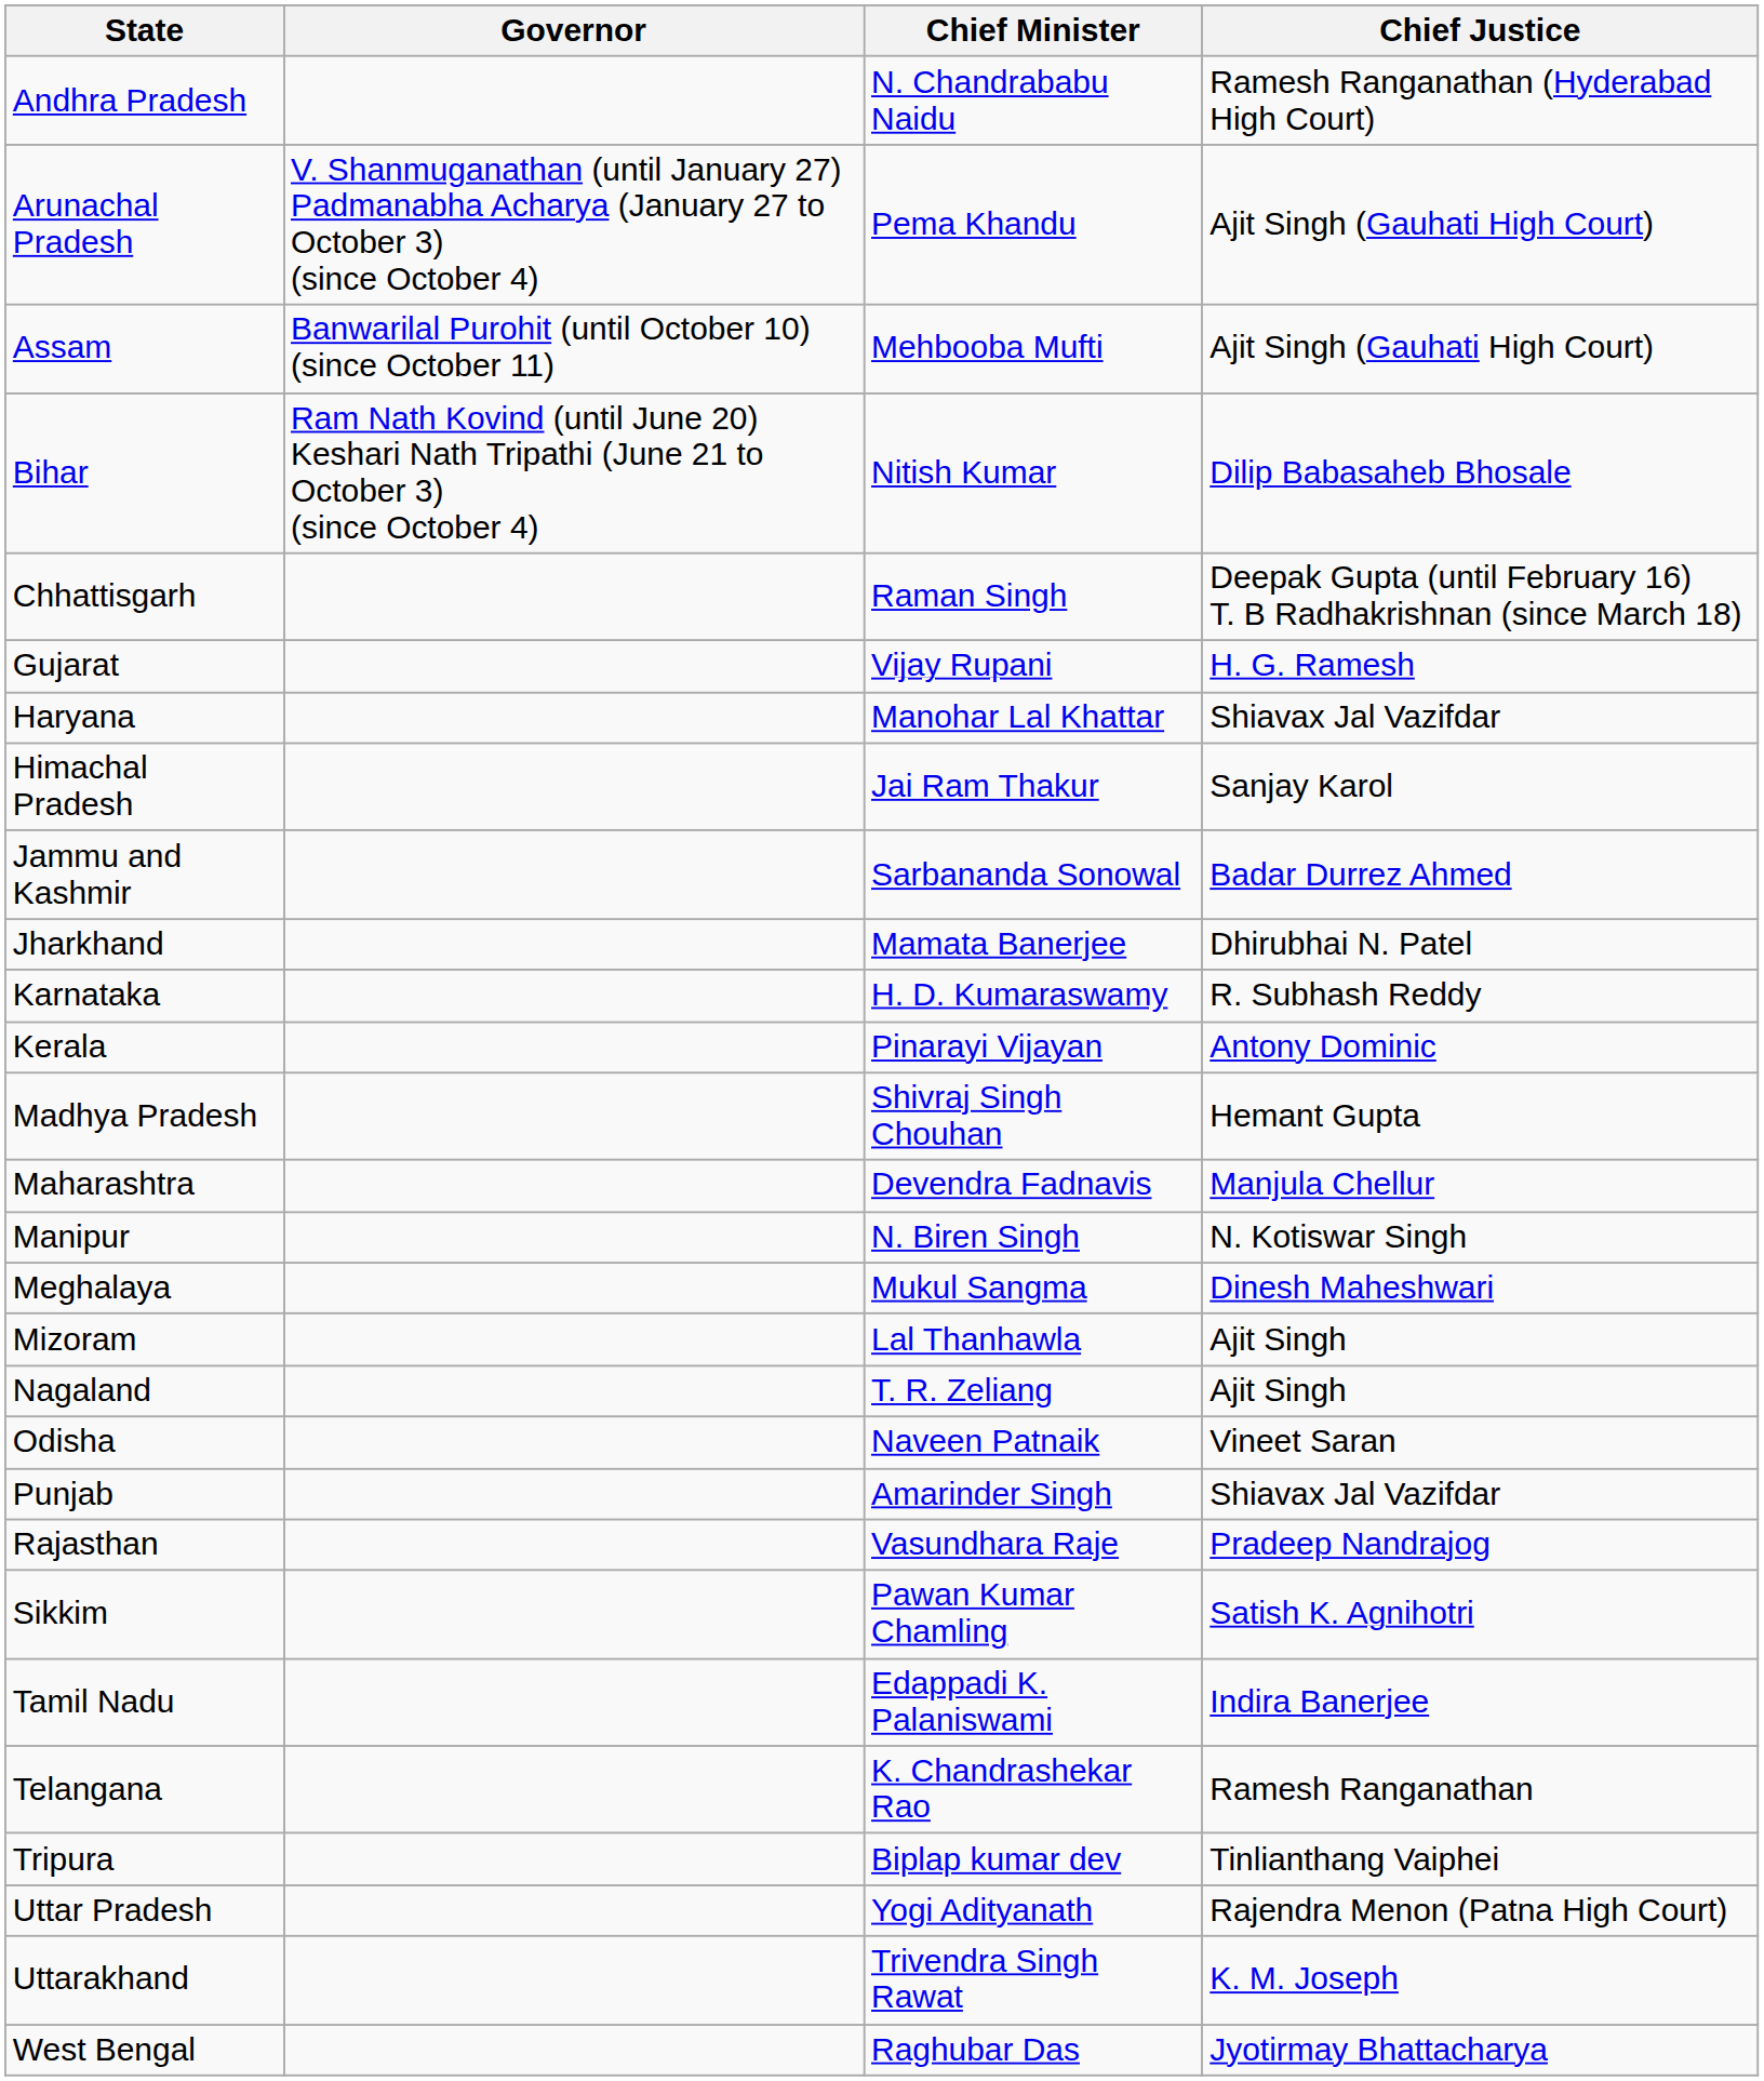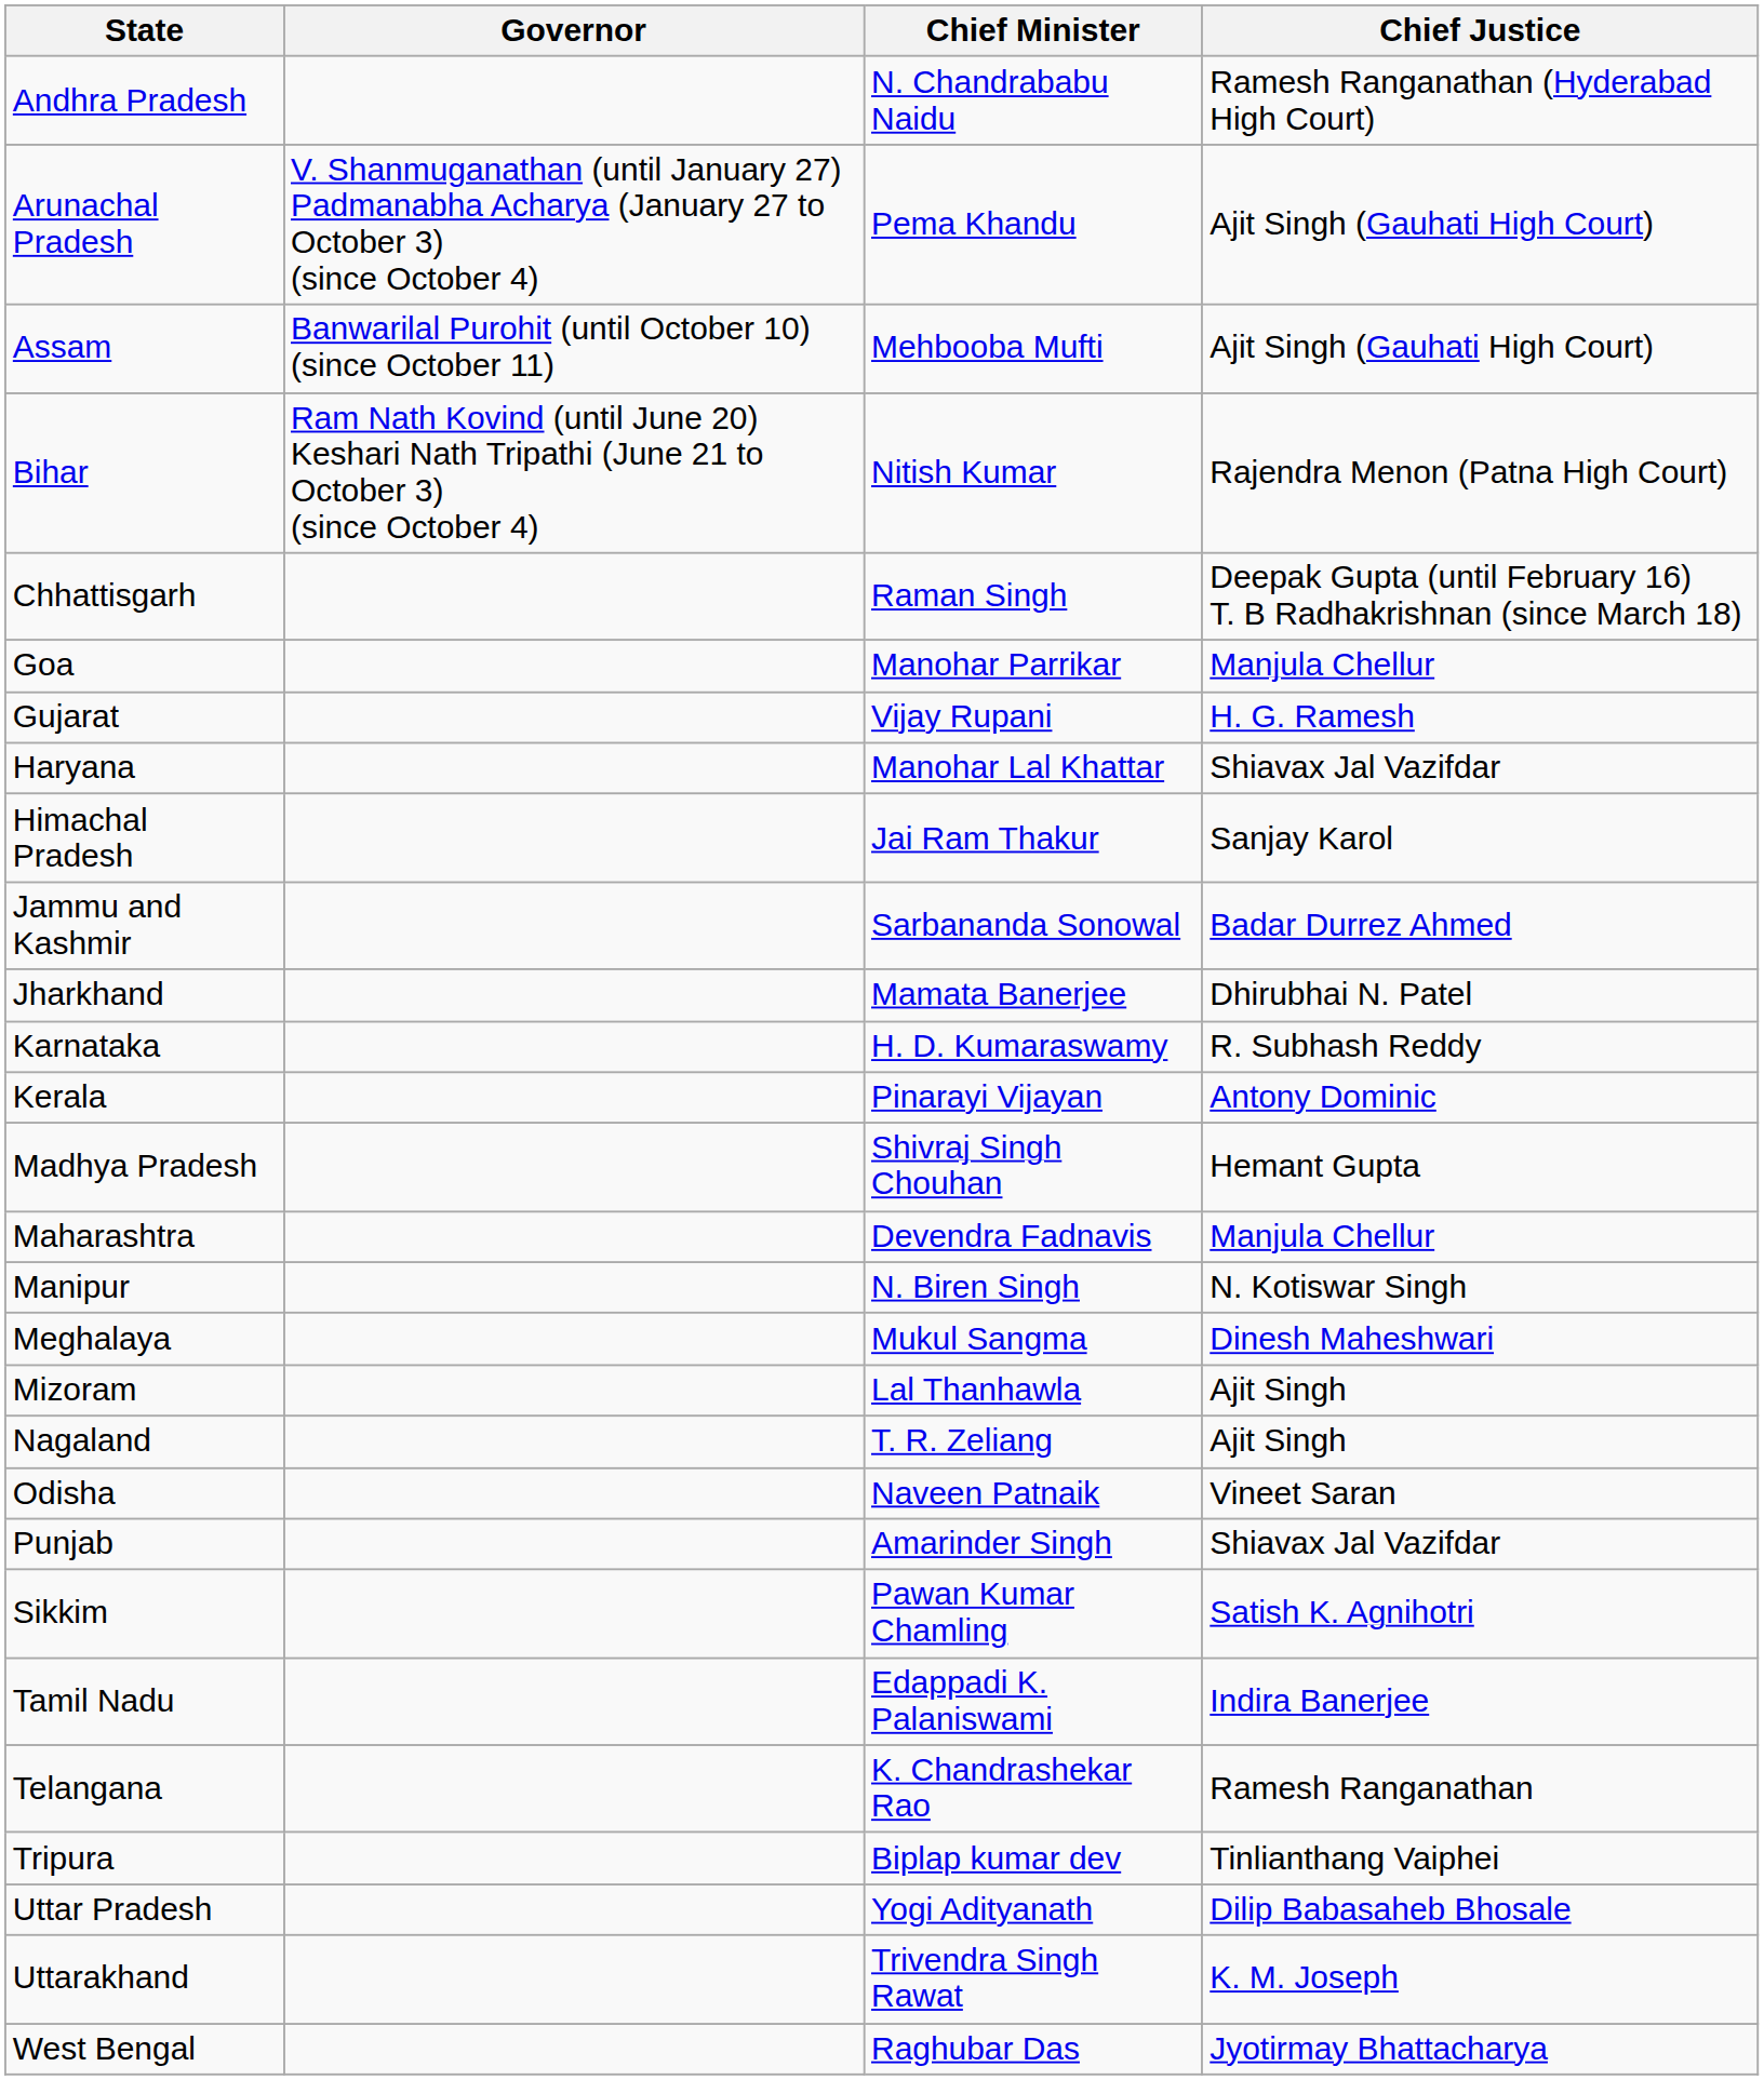Bihar | Chief Justice: Dilip Babasaheb Bhosale -> Rajendra Menon (Patna High Court)
+ row: Goa | Manohar Parrikar | Manjula Chellur
- row: Rajasthan | Vasundhara Raje | Pradeep Nandrajog
Uttar Pradesh | Chief Justice: Rajendra Menon (Patna High Court) -> Dilip Babasaheb Bhosale
